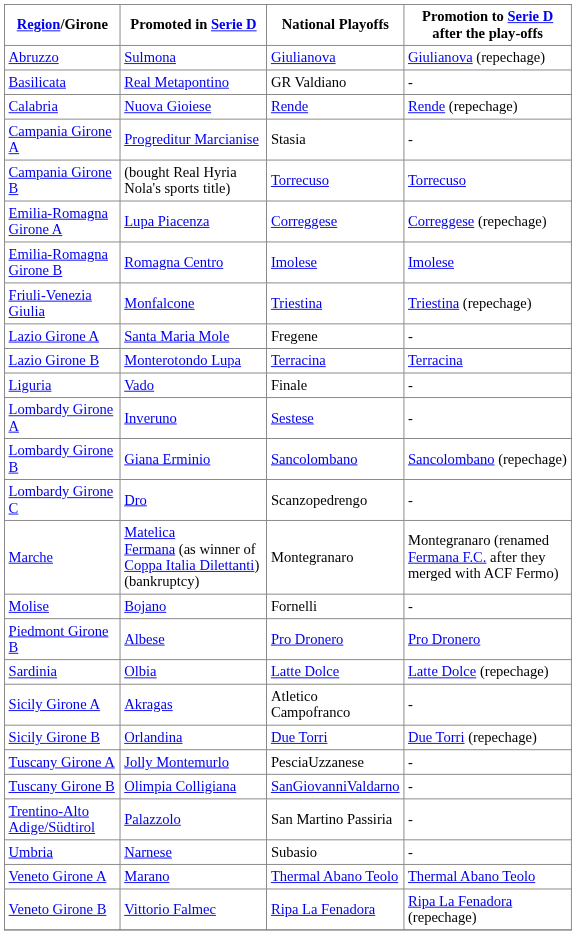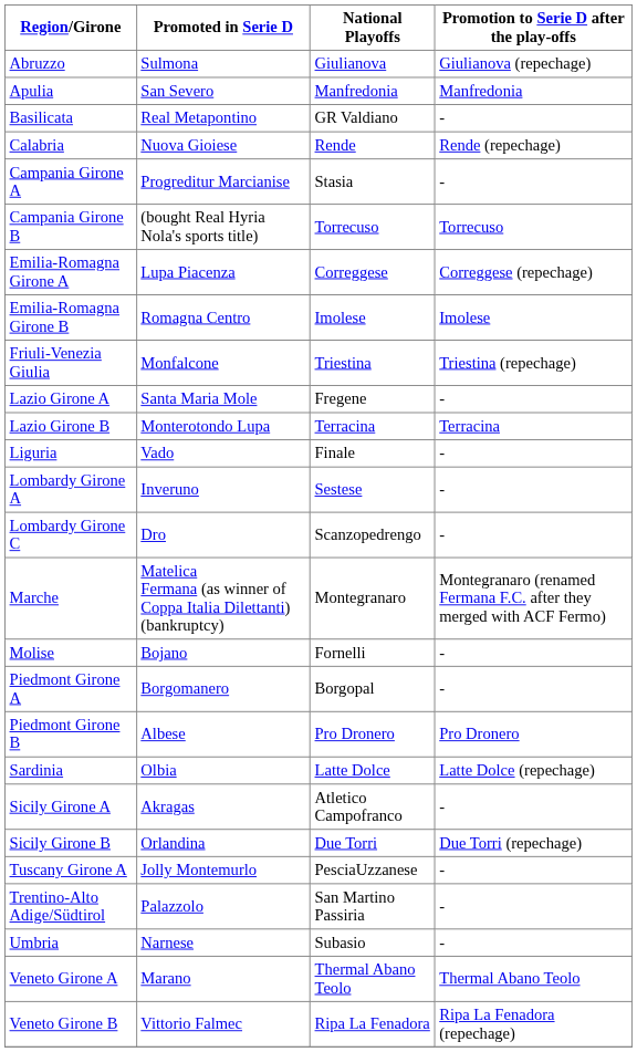+ row: Apulia | San Severo | Manfredonia | Manfredonia
- row: Lombardy Girone B | Giana Erminio | Sancolombano | Sancolombano (repechage)
+ row: Piedmont Girone A | Borgomanero | Borgopal | -
- row: Tuscany Girone B | Olimpia Colligiana | SanGiovanniValdarno | -
